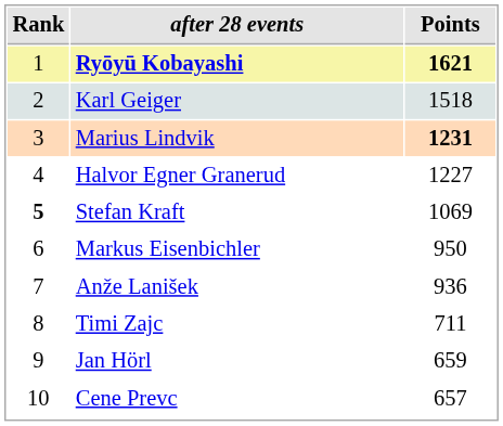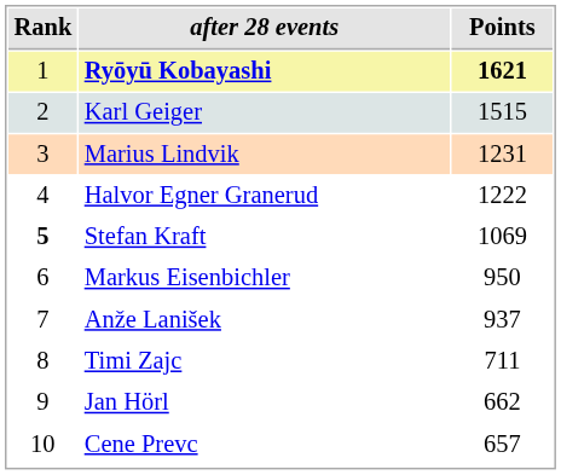Karl Geiger | Points: 1518 -> 1515
Marius Lindvik | Points: bold -> normal
Halvor Egner Granerud | Points: 1227 -> 1222
Anže Lanišek | Points: 936 -> 937
Jan Hörl | Points: 659 -> 662
